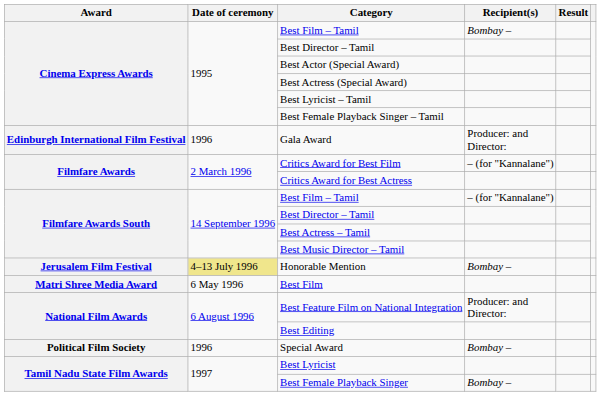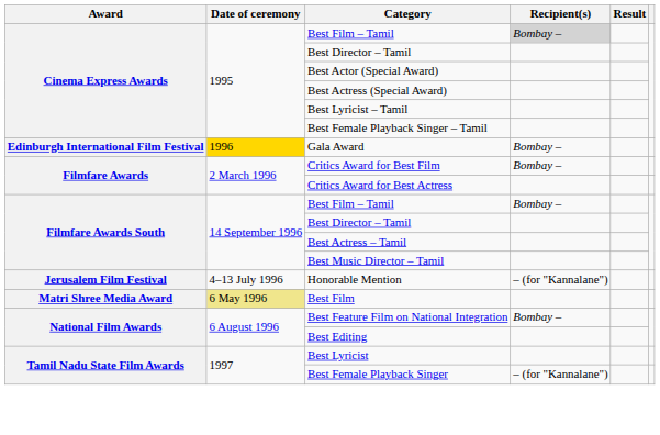Cinema Express Awards / Best Film – Tamil | Recipient(s): no background -> lightgrey background
Gala Award | Date of ceremony: no background -> gold background
Gala Award | Recipient(s): Producer: and Director: -> Bombay –
Critics Award for Best Film | Recipient(s): – (for "Kannalane") -> Bombay –
Filmfare Awards South / Best Film – Tamil | Recipient(s): – (for "Kannalane") -> Bombay –
Honorable Mention | Date of ceremony: khaki background -> no background
Honorable Mention | Recipient(s): Bombay – -> – (for "Kannalane")
Best Film | Date of ceremony: no background -> khaki background
Best Feature Film on National Integration | Recipient(s): Producer: and Director: -> Bombay –
- row: Political Film Society | 1996 | Special Award | Bombay –
Best Female Playback Singer | Recipient(s): Bombay – -> – (for "Kannalane")
